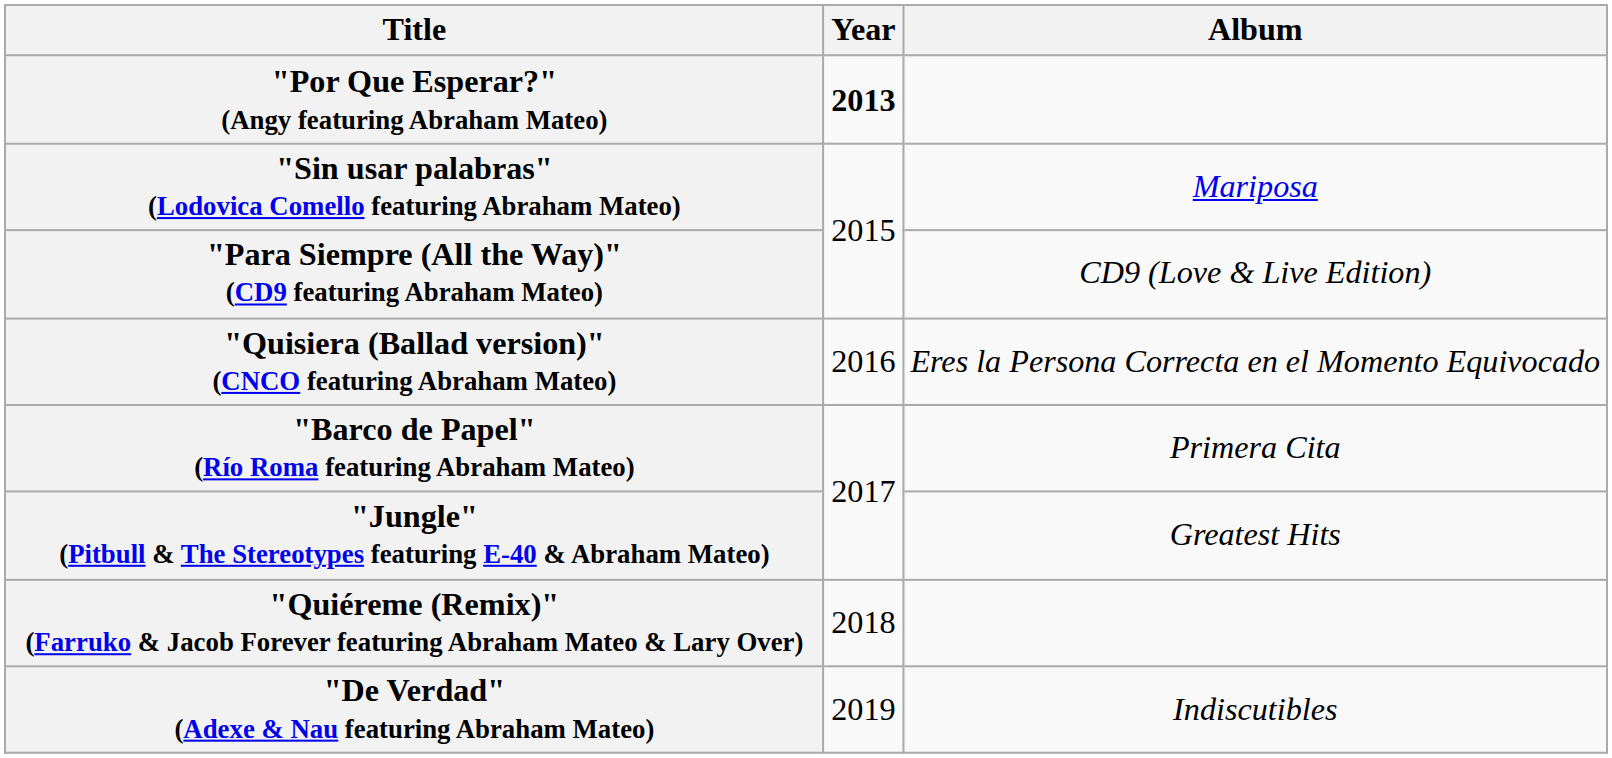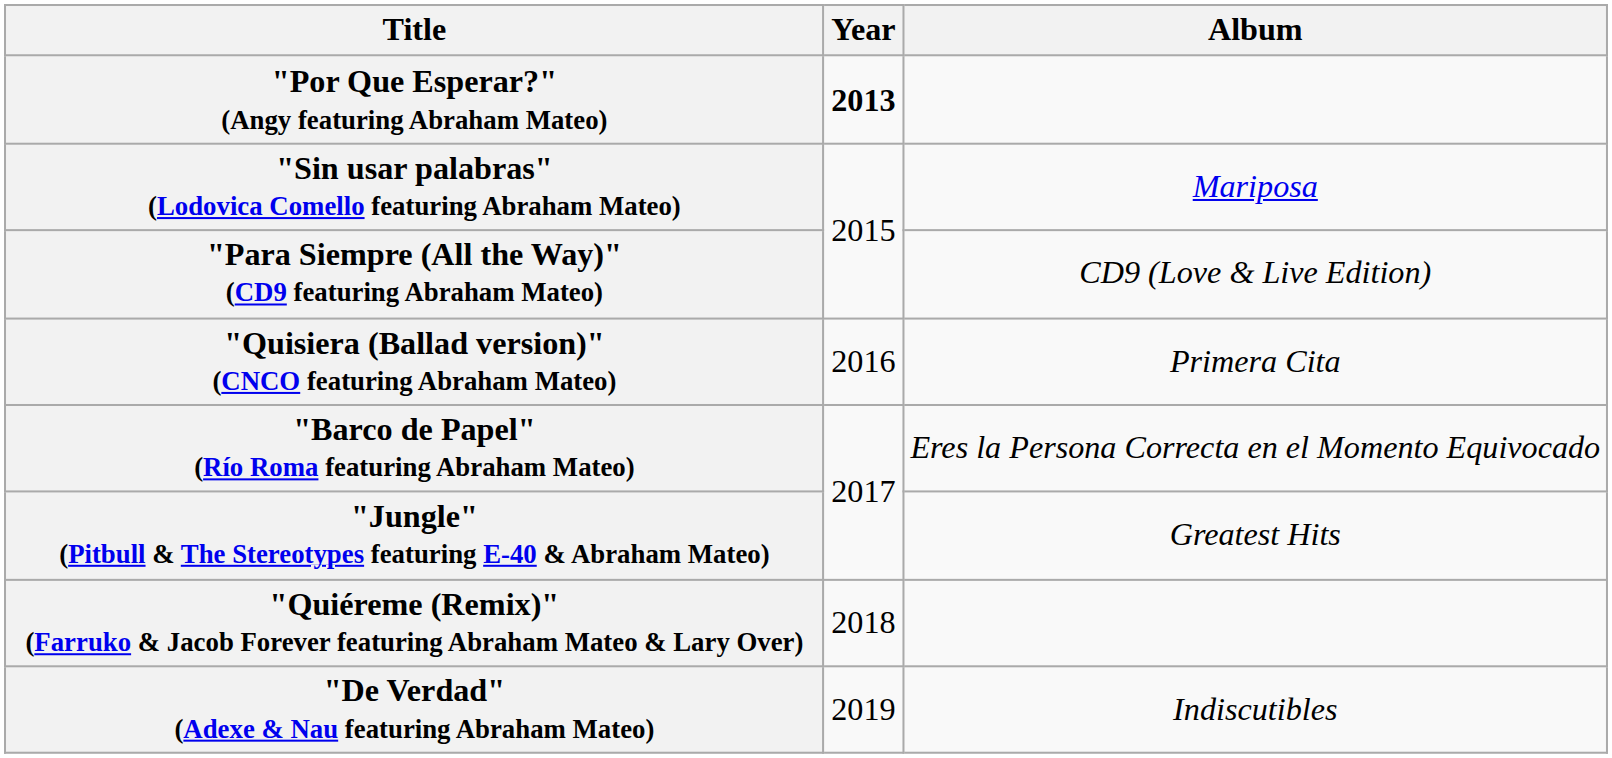"Quisiera (Ballad version)" (CNCO featuring Abraham Mateo) | Album: Eres la Persona Correcta en el Momento Equivocado -> Primera Cita
"Barco de Papel" (Río Roma featuring Abraham Mateo) | Album: Primera Cita -> Eres la Persona Correcta en el Momento Equivocado
